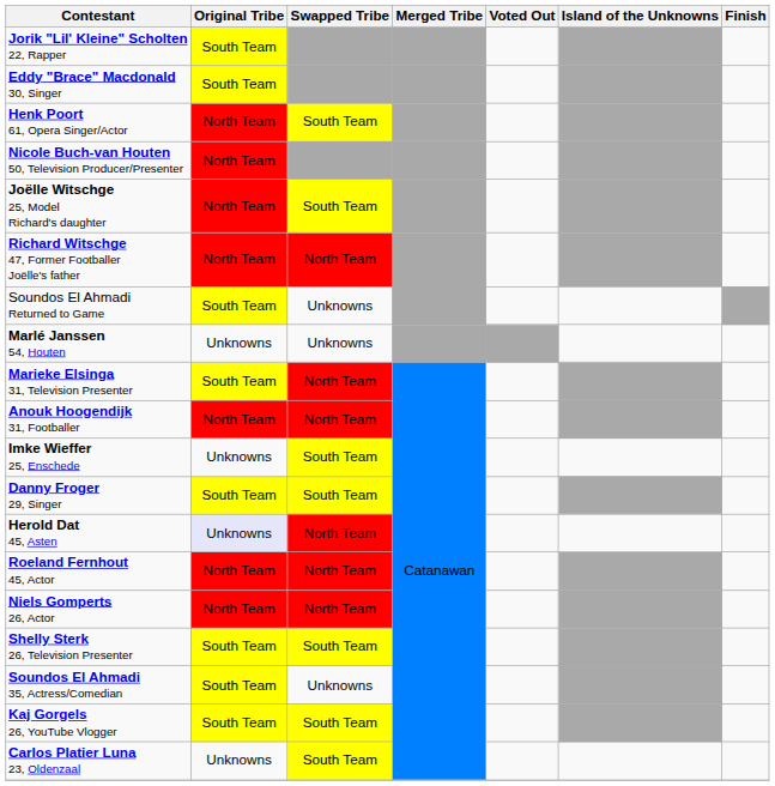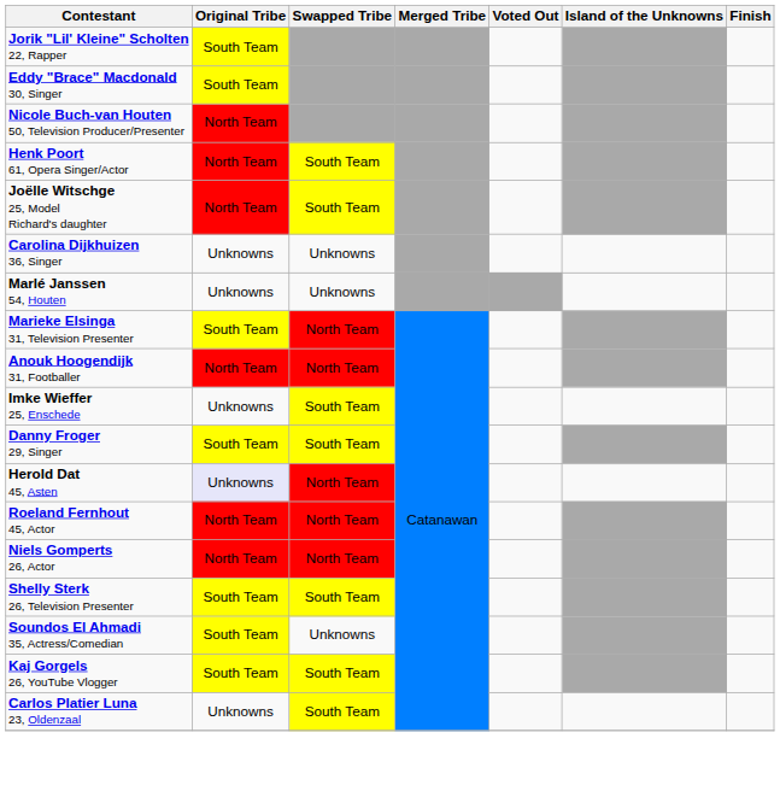rows swapped: Nicole Buch-van Houten 50, Television Producer/Presenter <-> Henk Poort 61, Opera Singer/Actor
- row: Richard Witschge 47, Former Footballer Joëlle's father | North Team | North Team
+ row: Carolina Dijkhuizen 36, Singer | Unknowns | Unknowns
- row: Soundos El Ahmadi Returned to Game | South Team | Unknowns
